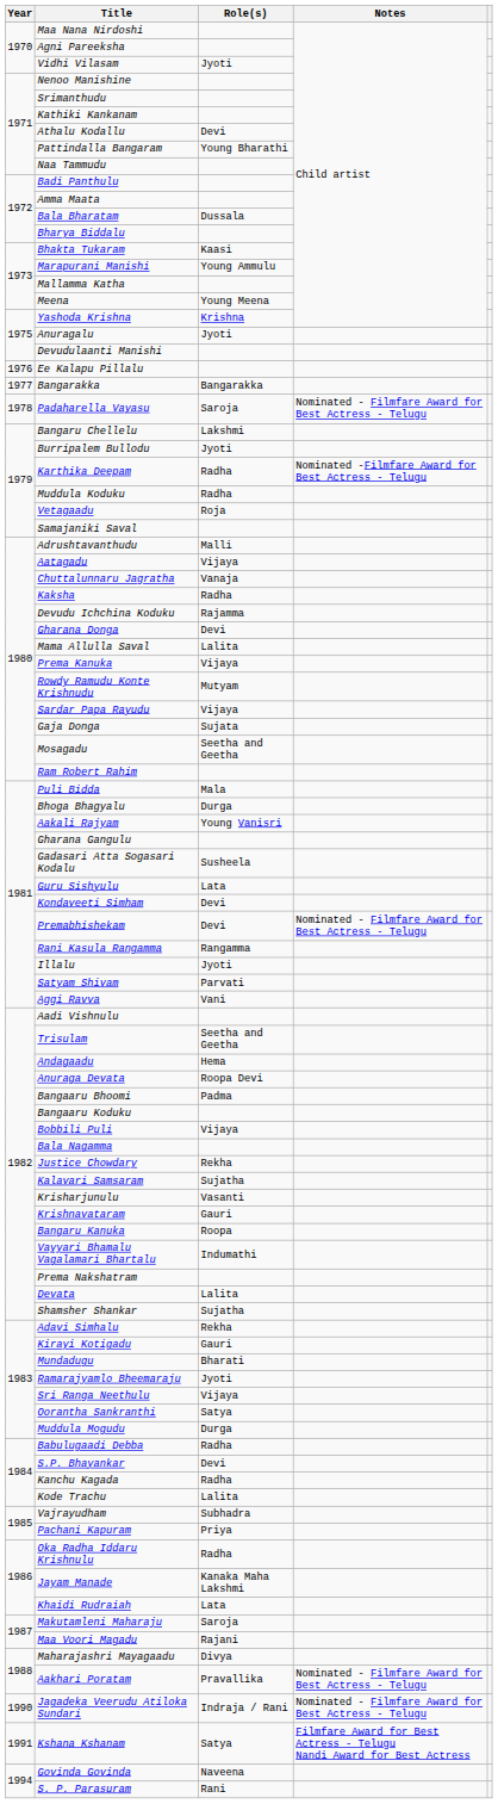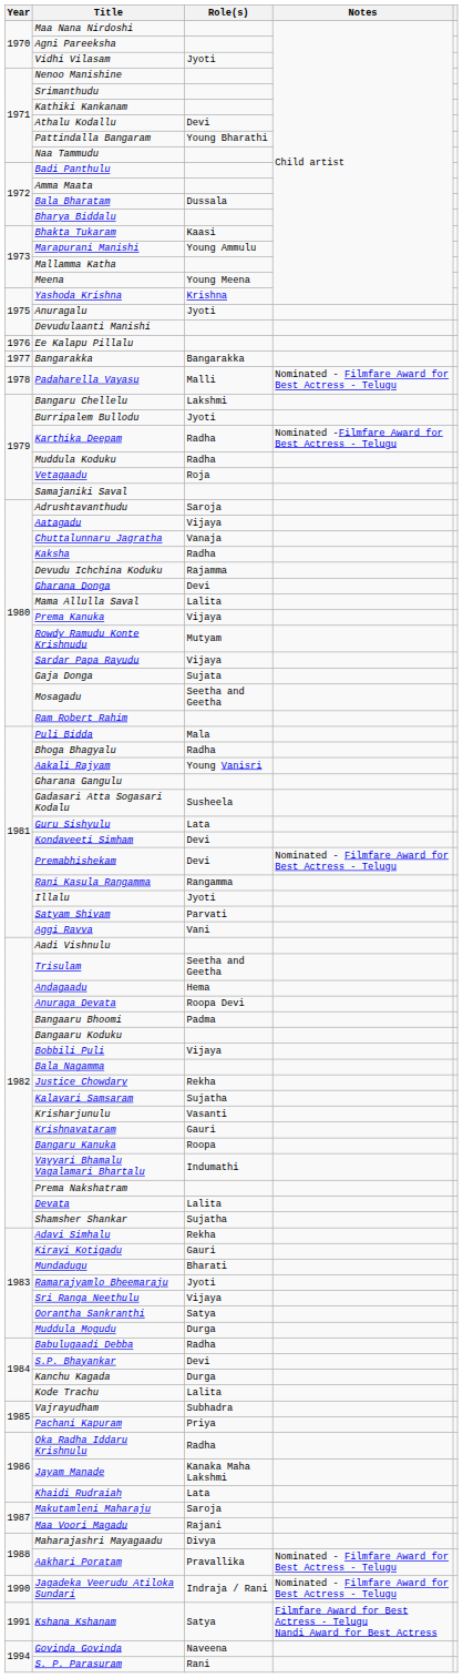Padaharella Vayasu | Role(s): Saroja -> Malli
Adrushtavanthudu | Role(s): Malli -> Saroja
Bhoga Bhagyalu | Role(s): Durga -> Radha
Kanchu Kagada | Role(s): Radha -> Durga
